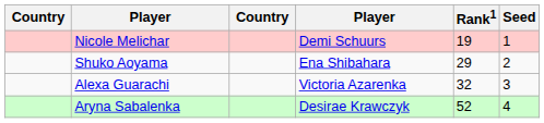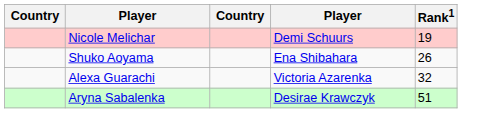- column: Seed | 1 | 2 | 3 | 4
Shuko Aoyama | Rank1: 29 -> 26
Aryna Sabalenka | Rank1: 52 -> 51
